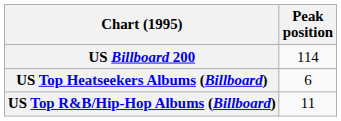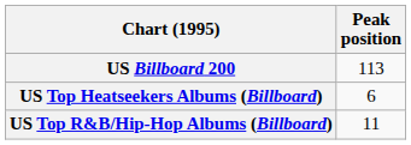US Billboard 200 | Peak position: 114 -> 113
